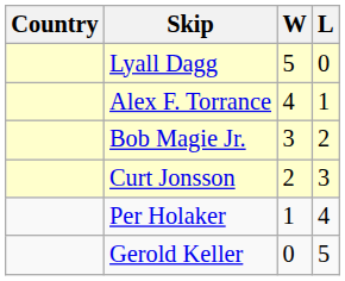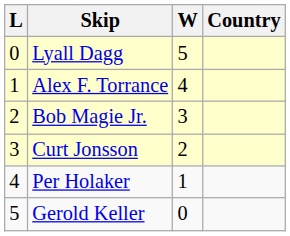columns swapped: Country <-> L
